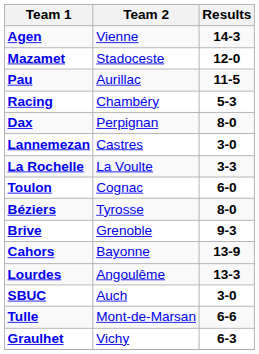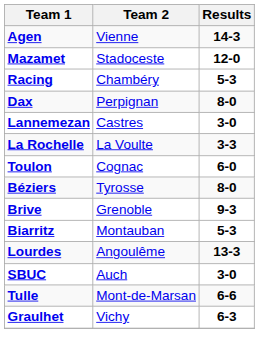- row: Pau | Aurillac | 11-5
- row: Cahors | Bayonne | 13-9
+ row: Biarritz | Montauban | 5-3
